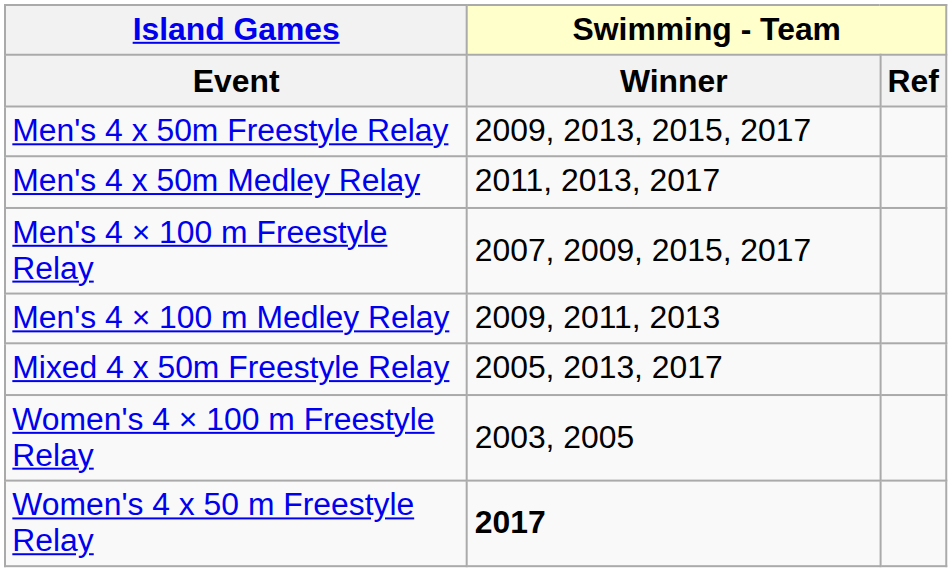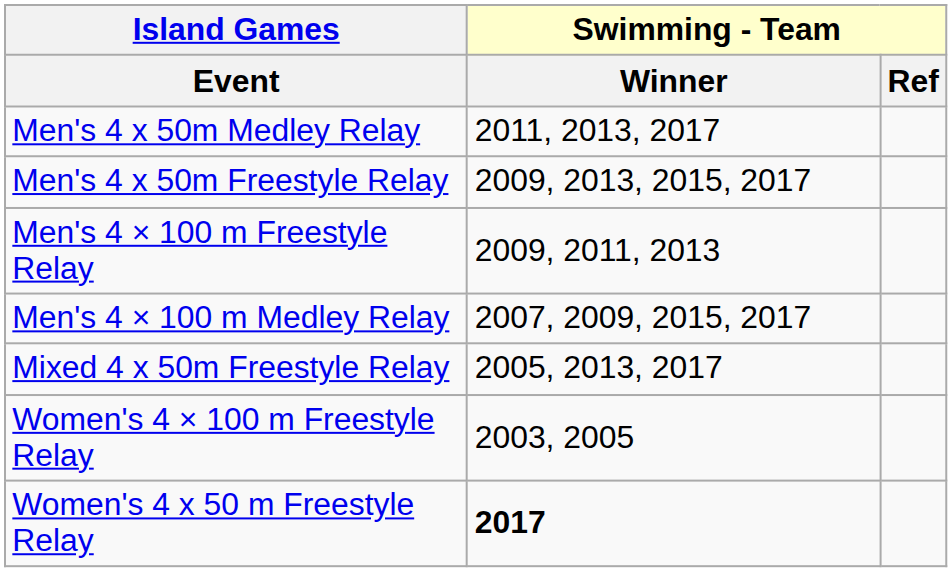rows swapped: Men's 4 x 50m Freestyle Relay <-> Men's 4 x 50m Medley Relay
Men's 4 × 100 m Freestyle Relay | Swimming - Team / Winner: 2007, 2009, 2015, 2017 -> 2009, 2011, 2013
Men's 4 × 100 m Medley Relay | Swimming - Team / Winner: 2009, 2011, 2013 -> 2007, 2009, 2015, 2017
